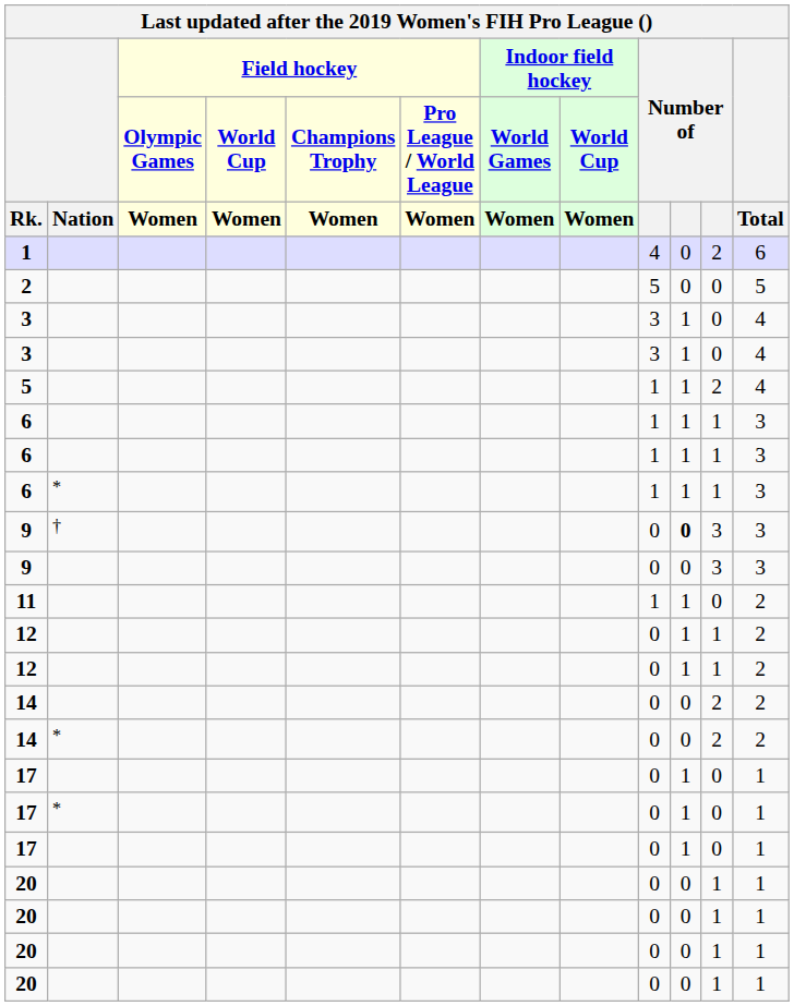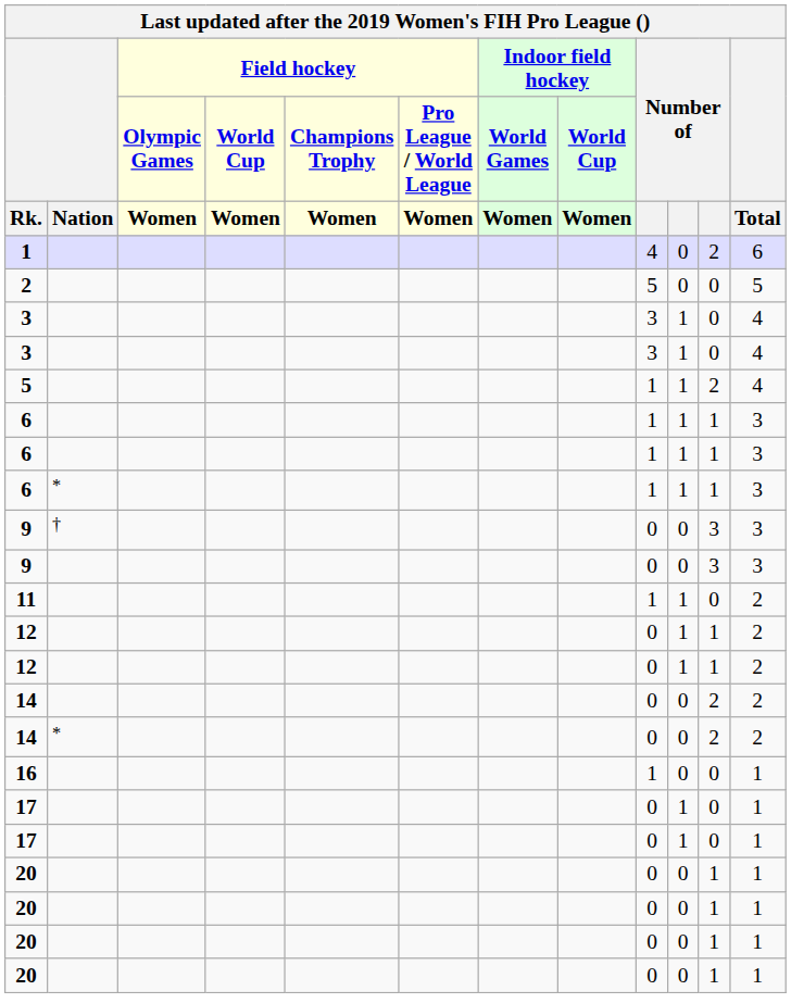9 / † | column 10: bold -> normal
+ row: 16 | 1 | 0 | 0 | 1
- row: 17 | * | 0 | 1 | 0 | 1
